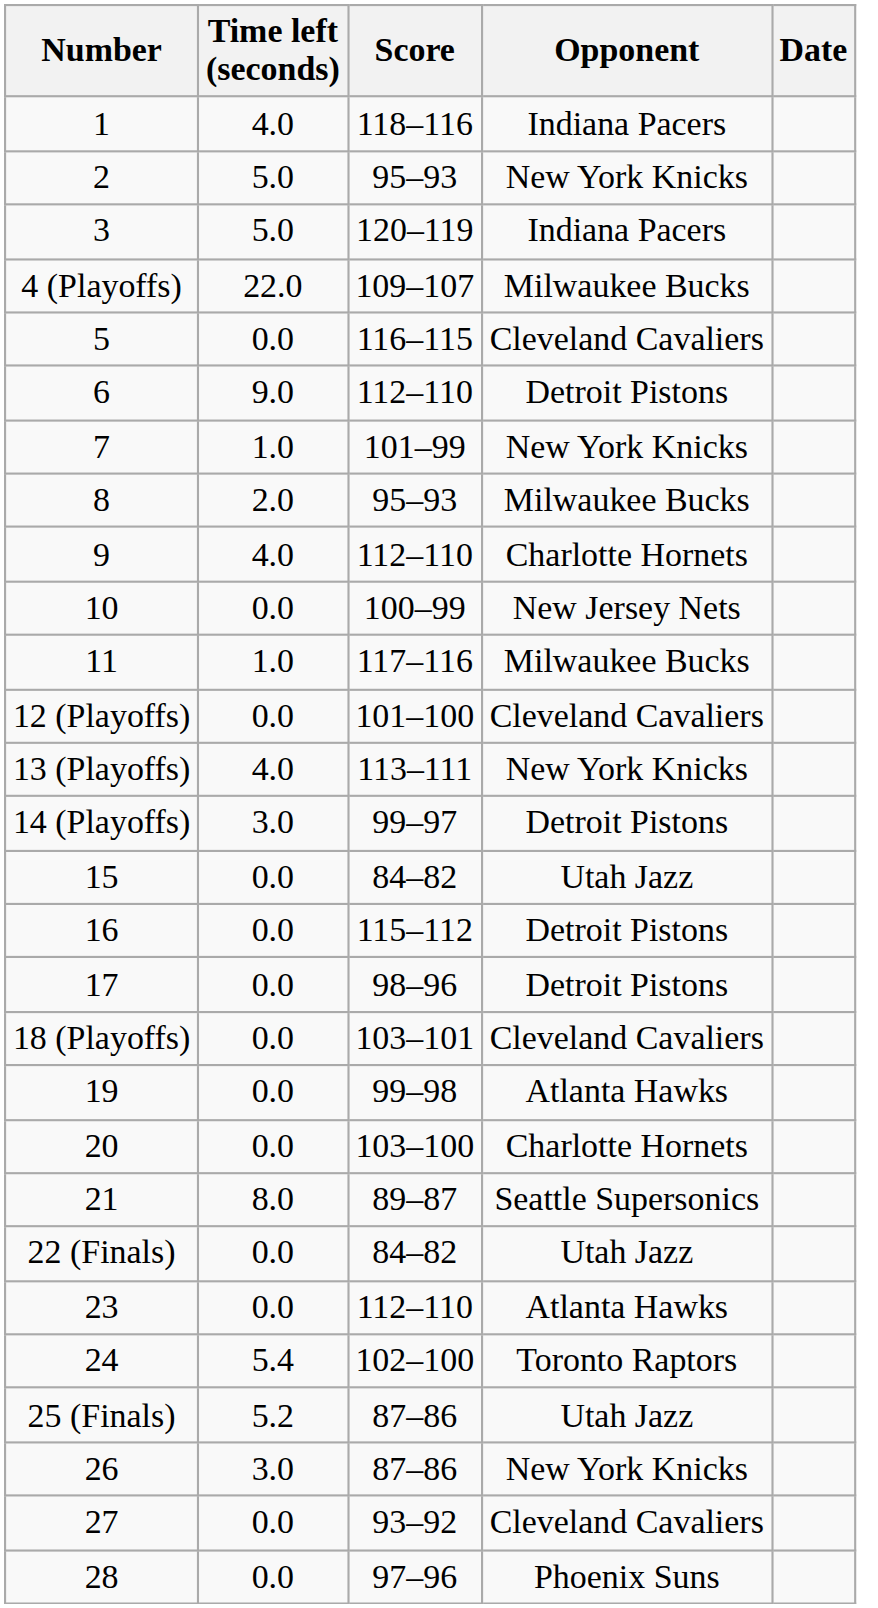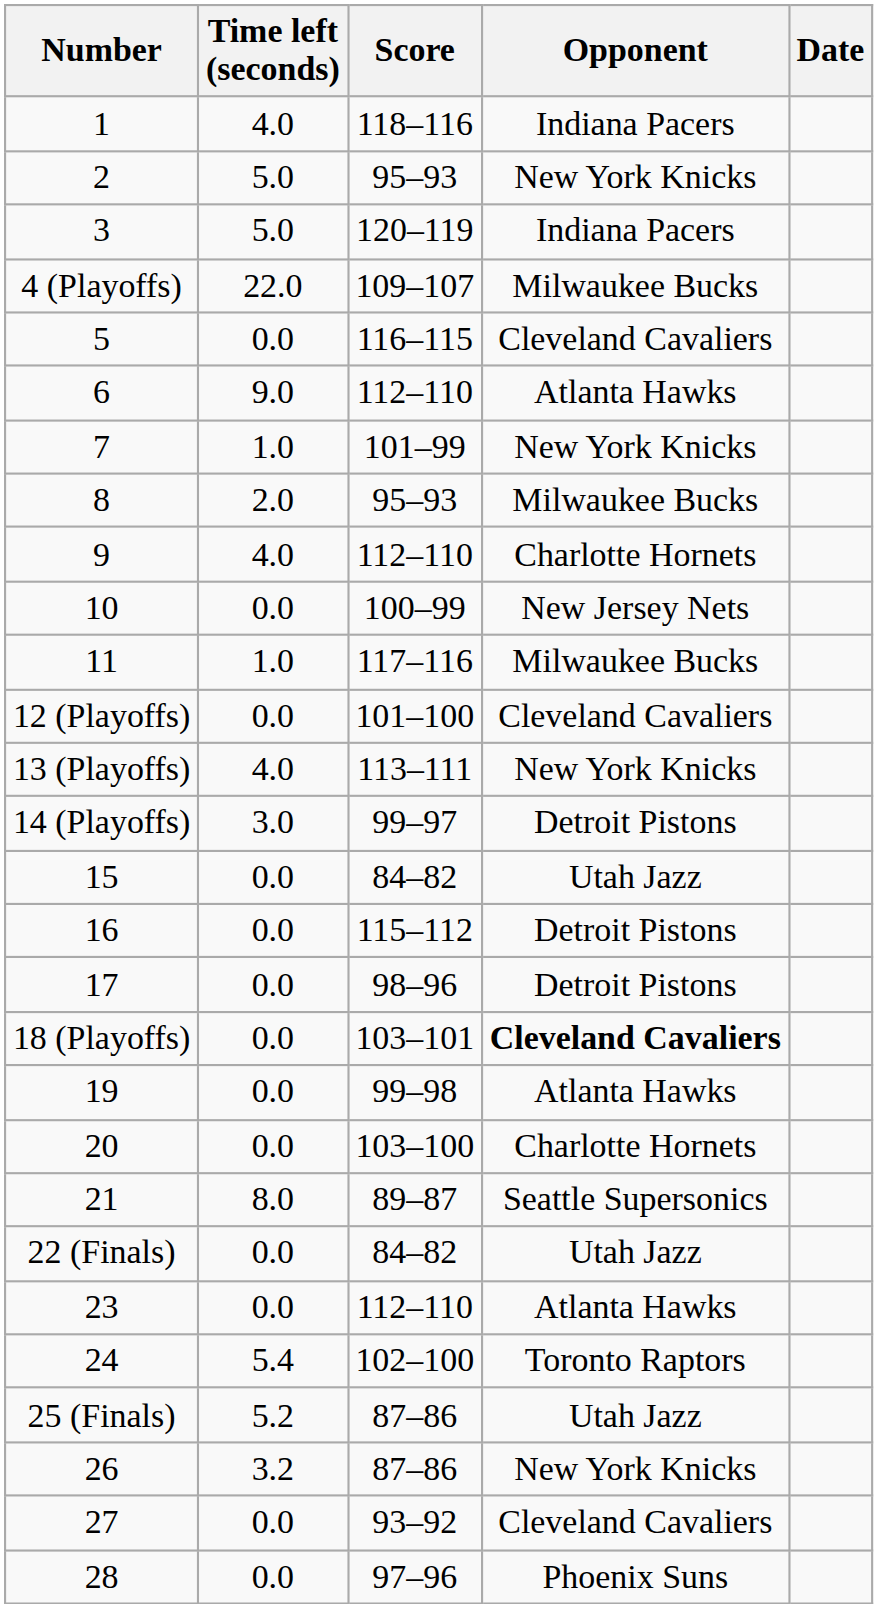6 | Opponent: Detroit Pistons -> Atlanta Hawks
18 (Playoffs) | Opponent: normal -> bold
26 | Time left (seconds): 3.0 -> 3.2
